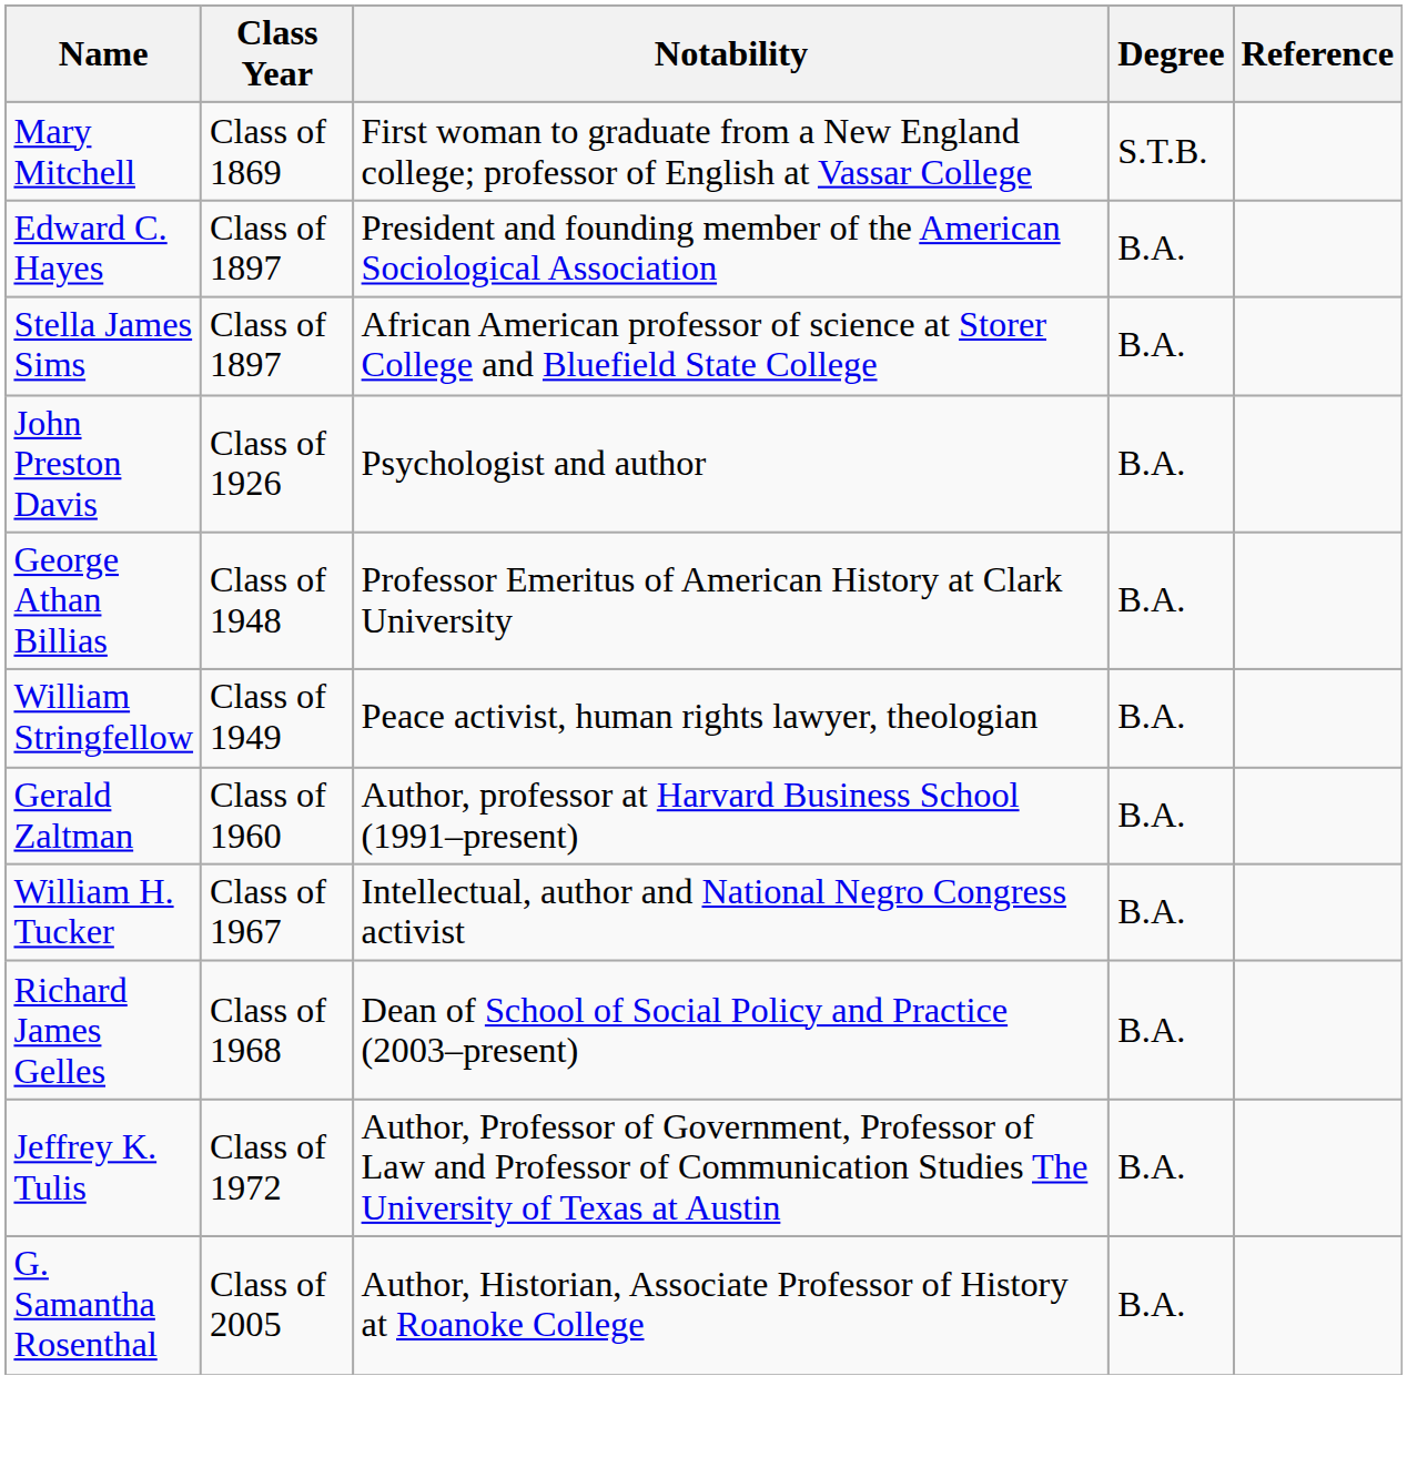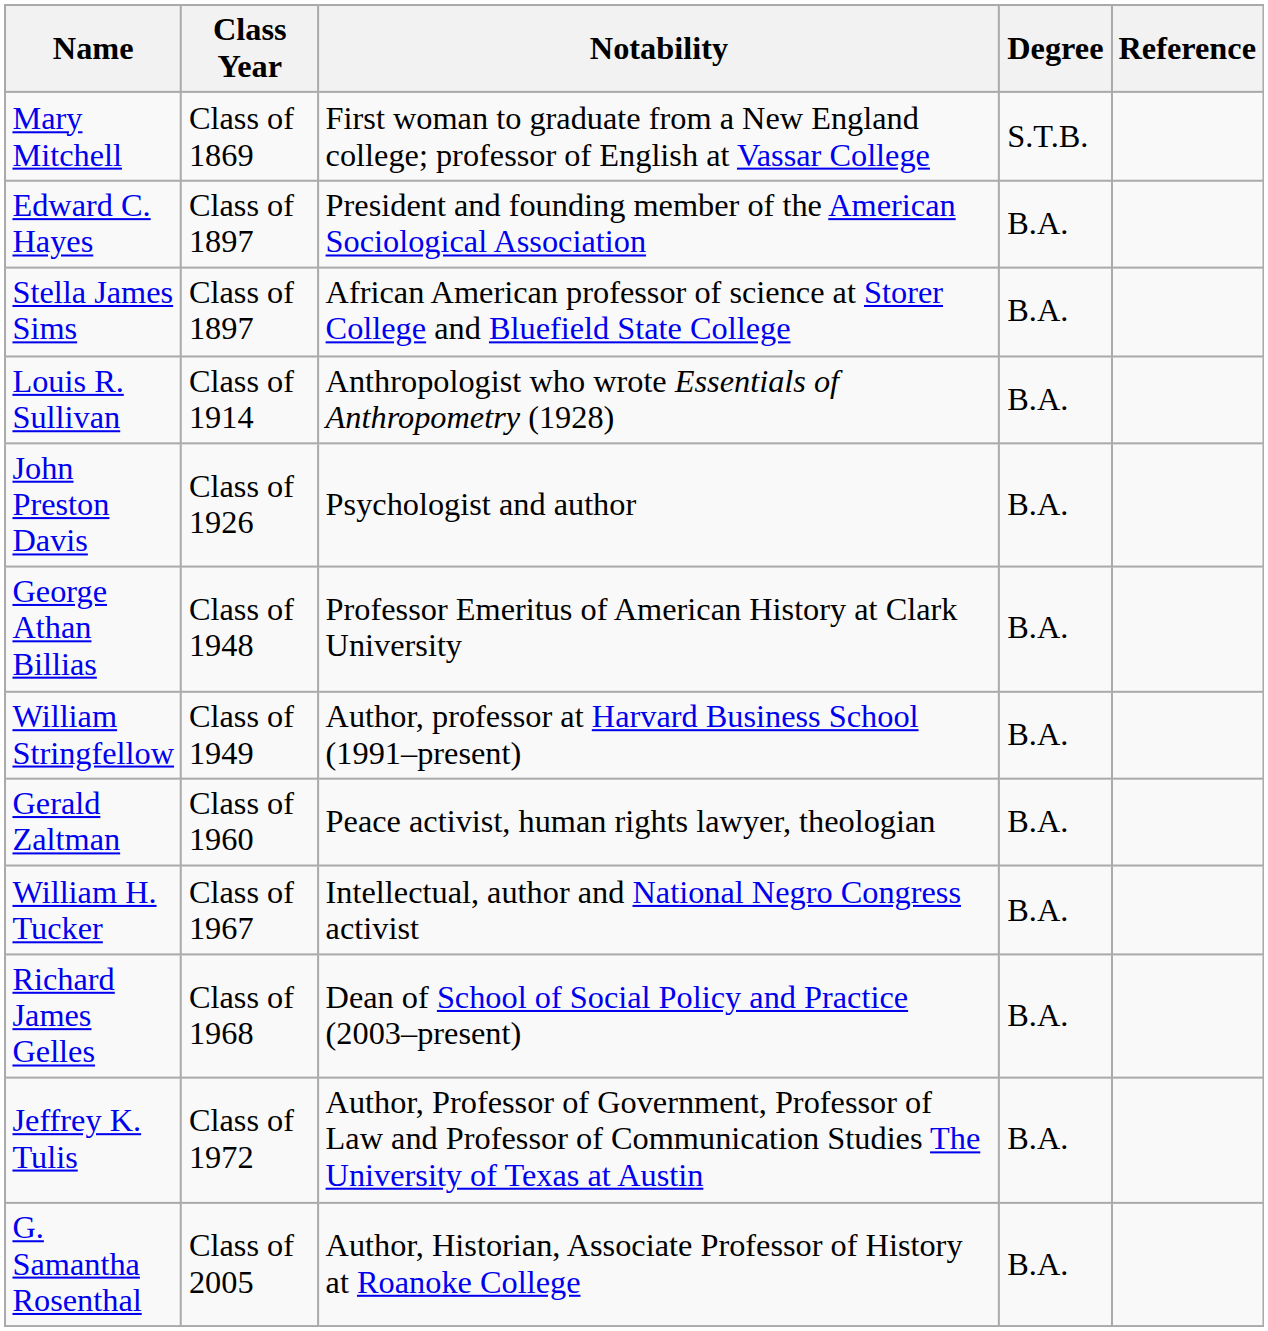+ row: Louis R. Sullivan | Class of 1914 | Anthropologist who wrote Essentials of Anthropometry (1928) | B.A.
William Stringfellow | Notability: Peace activist, human rights lawyer, theologian -> Author, professor at Harvard Business School (1991–present)
Gerald Zaltman | Notability: Author, professor at Harvard Business School (1991–present) -> Peace activist, human rights lawyer, theologian
